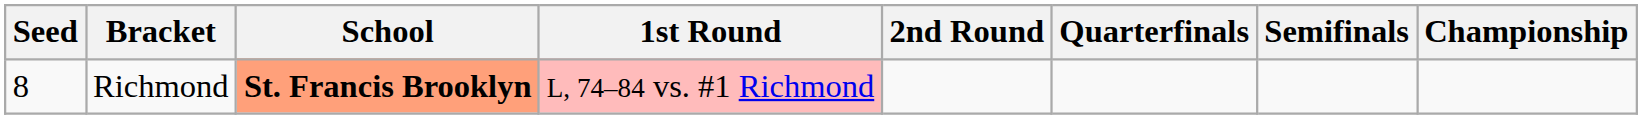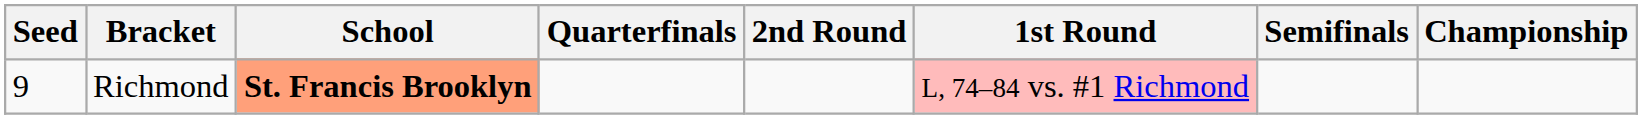columns swapped: 1st Round <-> Quarterfinals
Richmond | Seed: 8 -> 9
